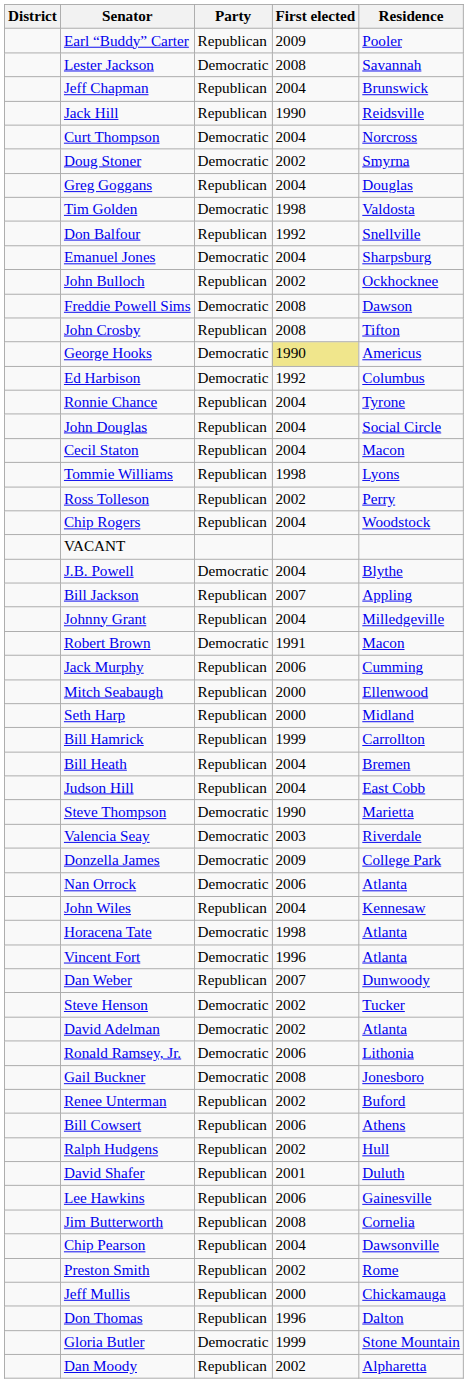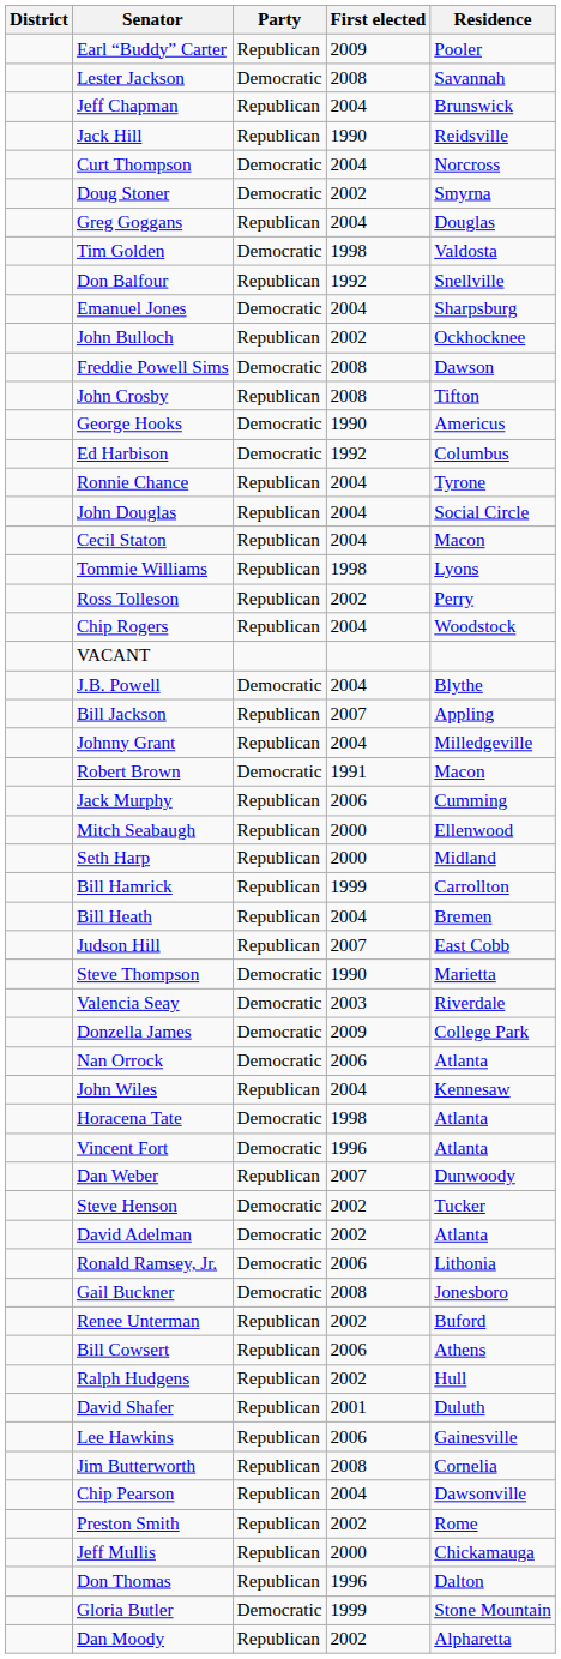George Hooks | First elected: khaki background -> no background
Judson Hill | First elected: 2004 -> 2007
